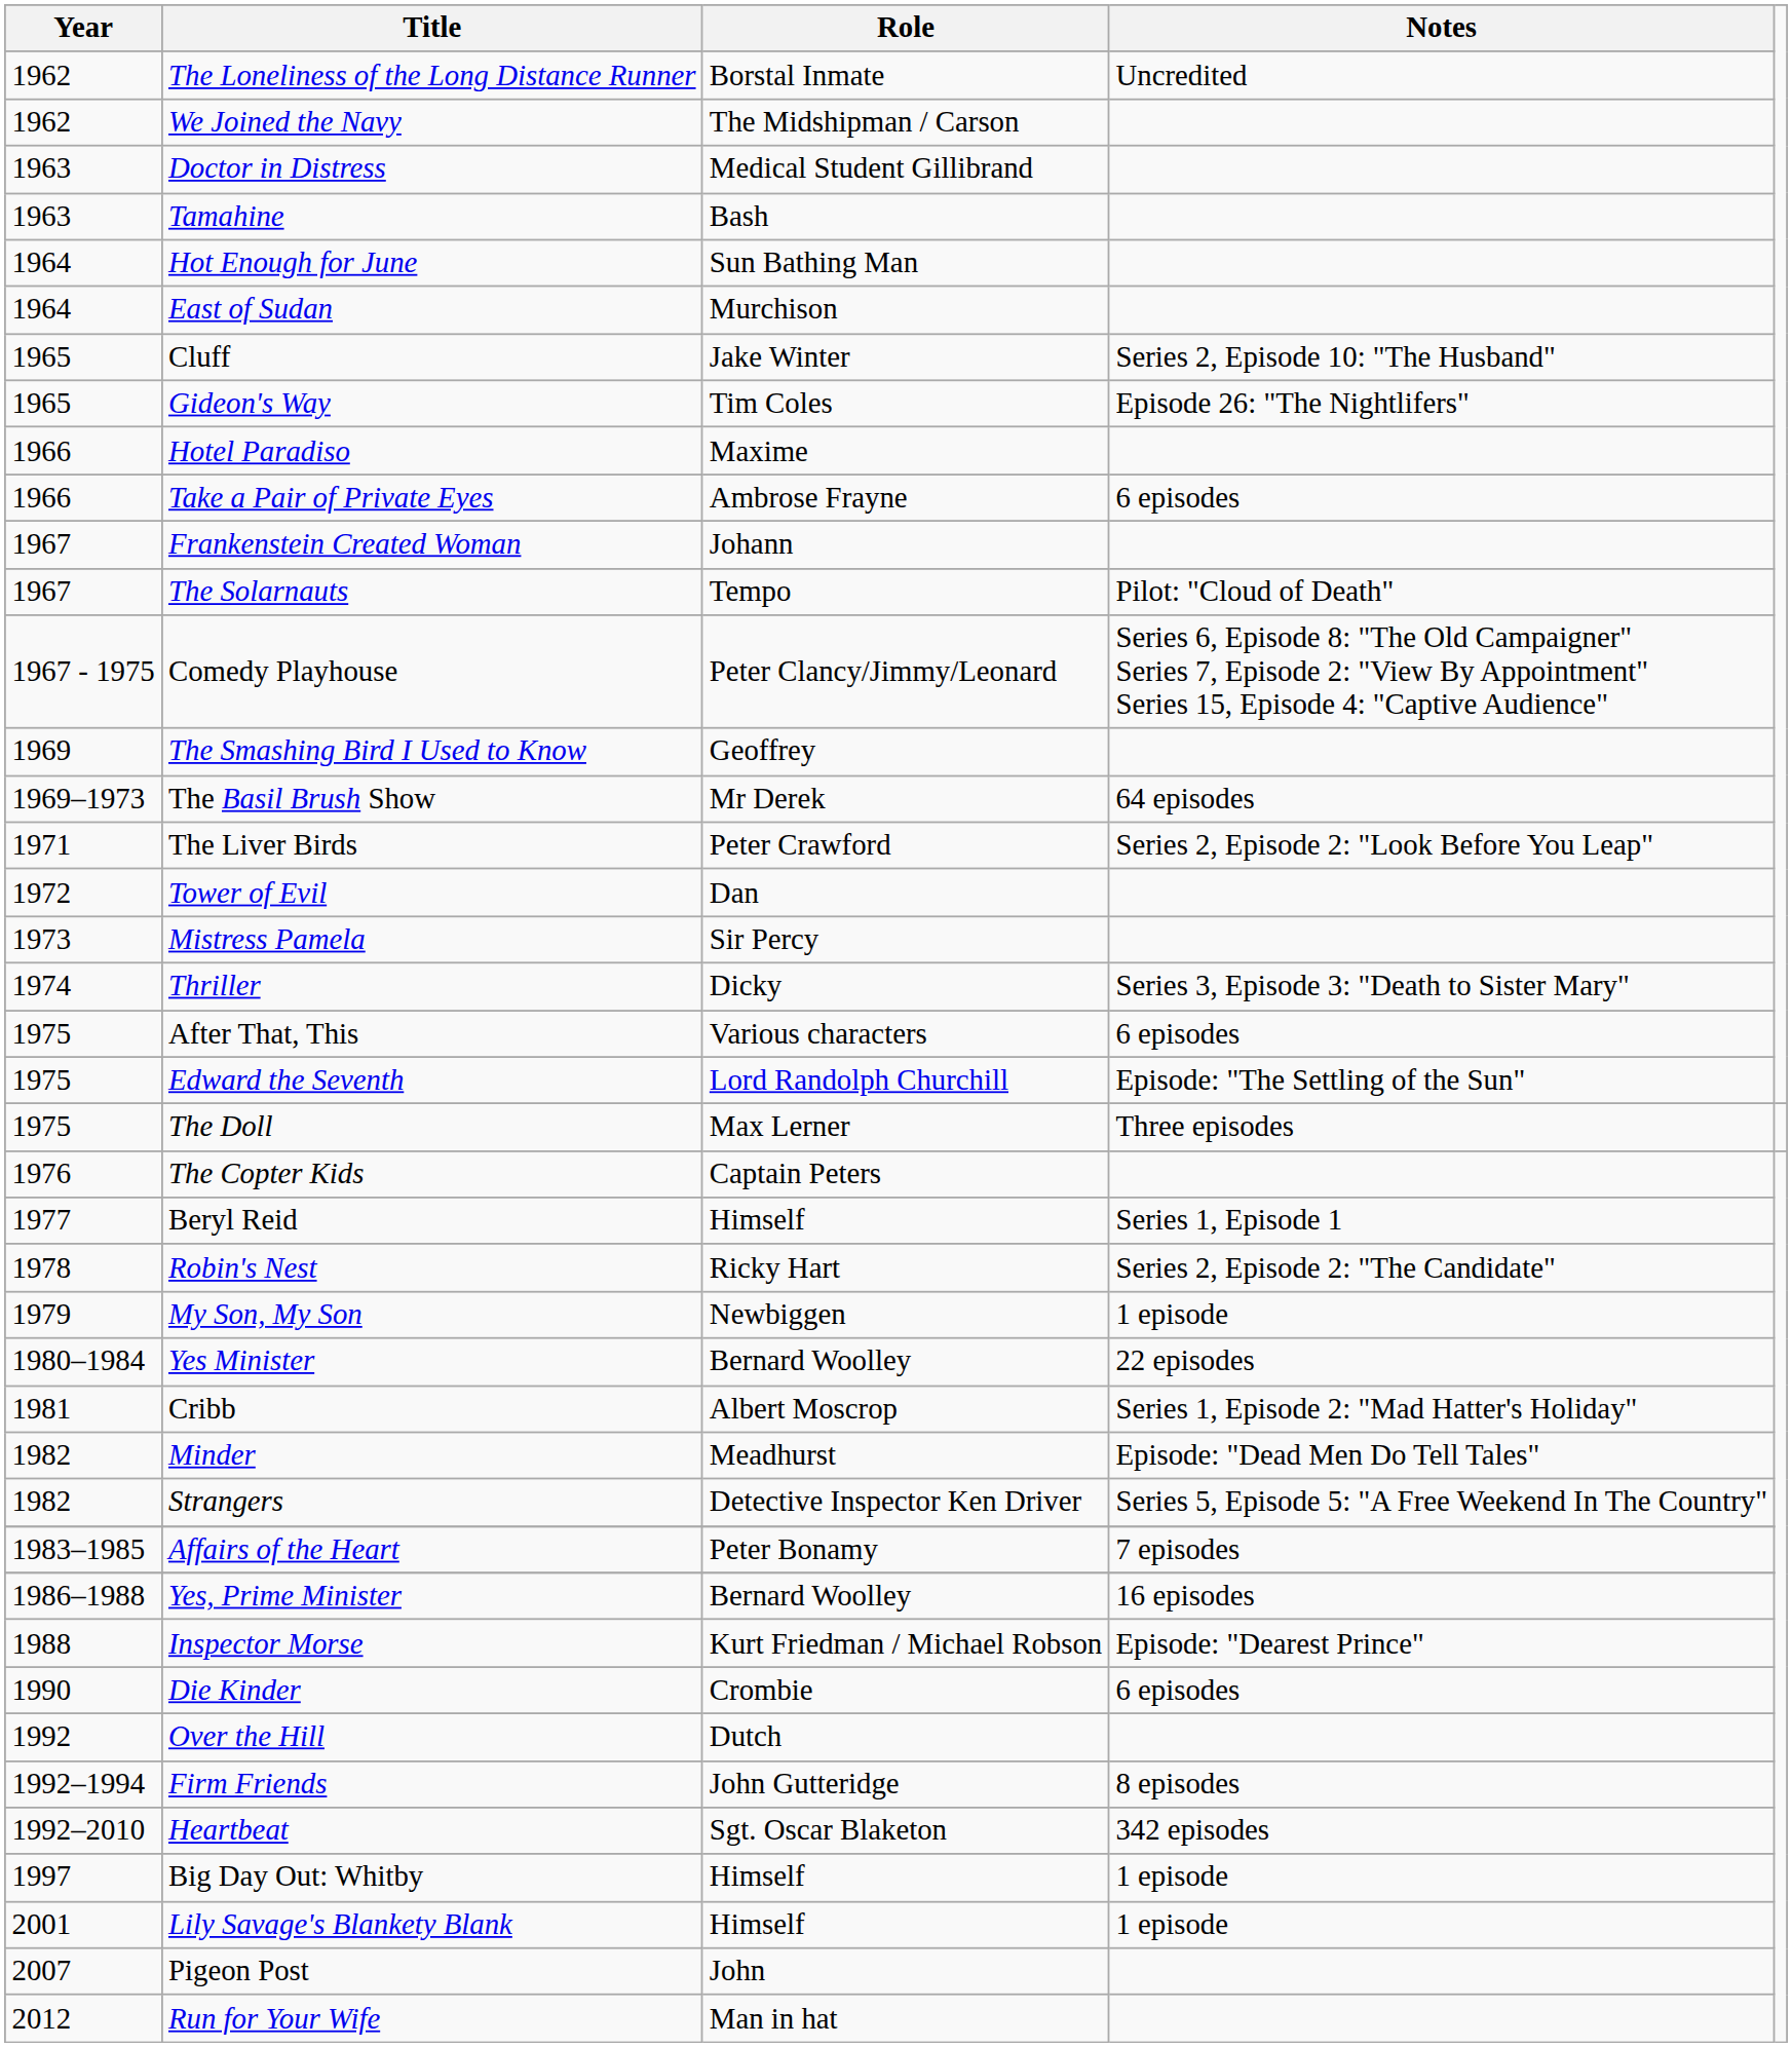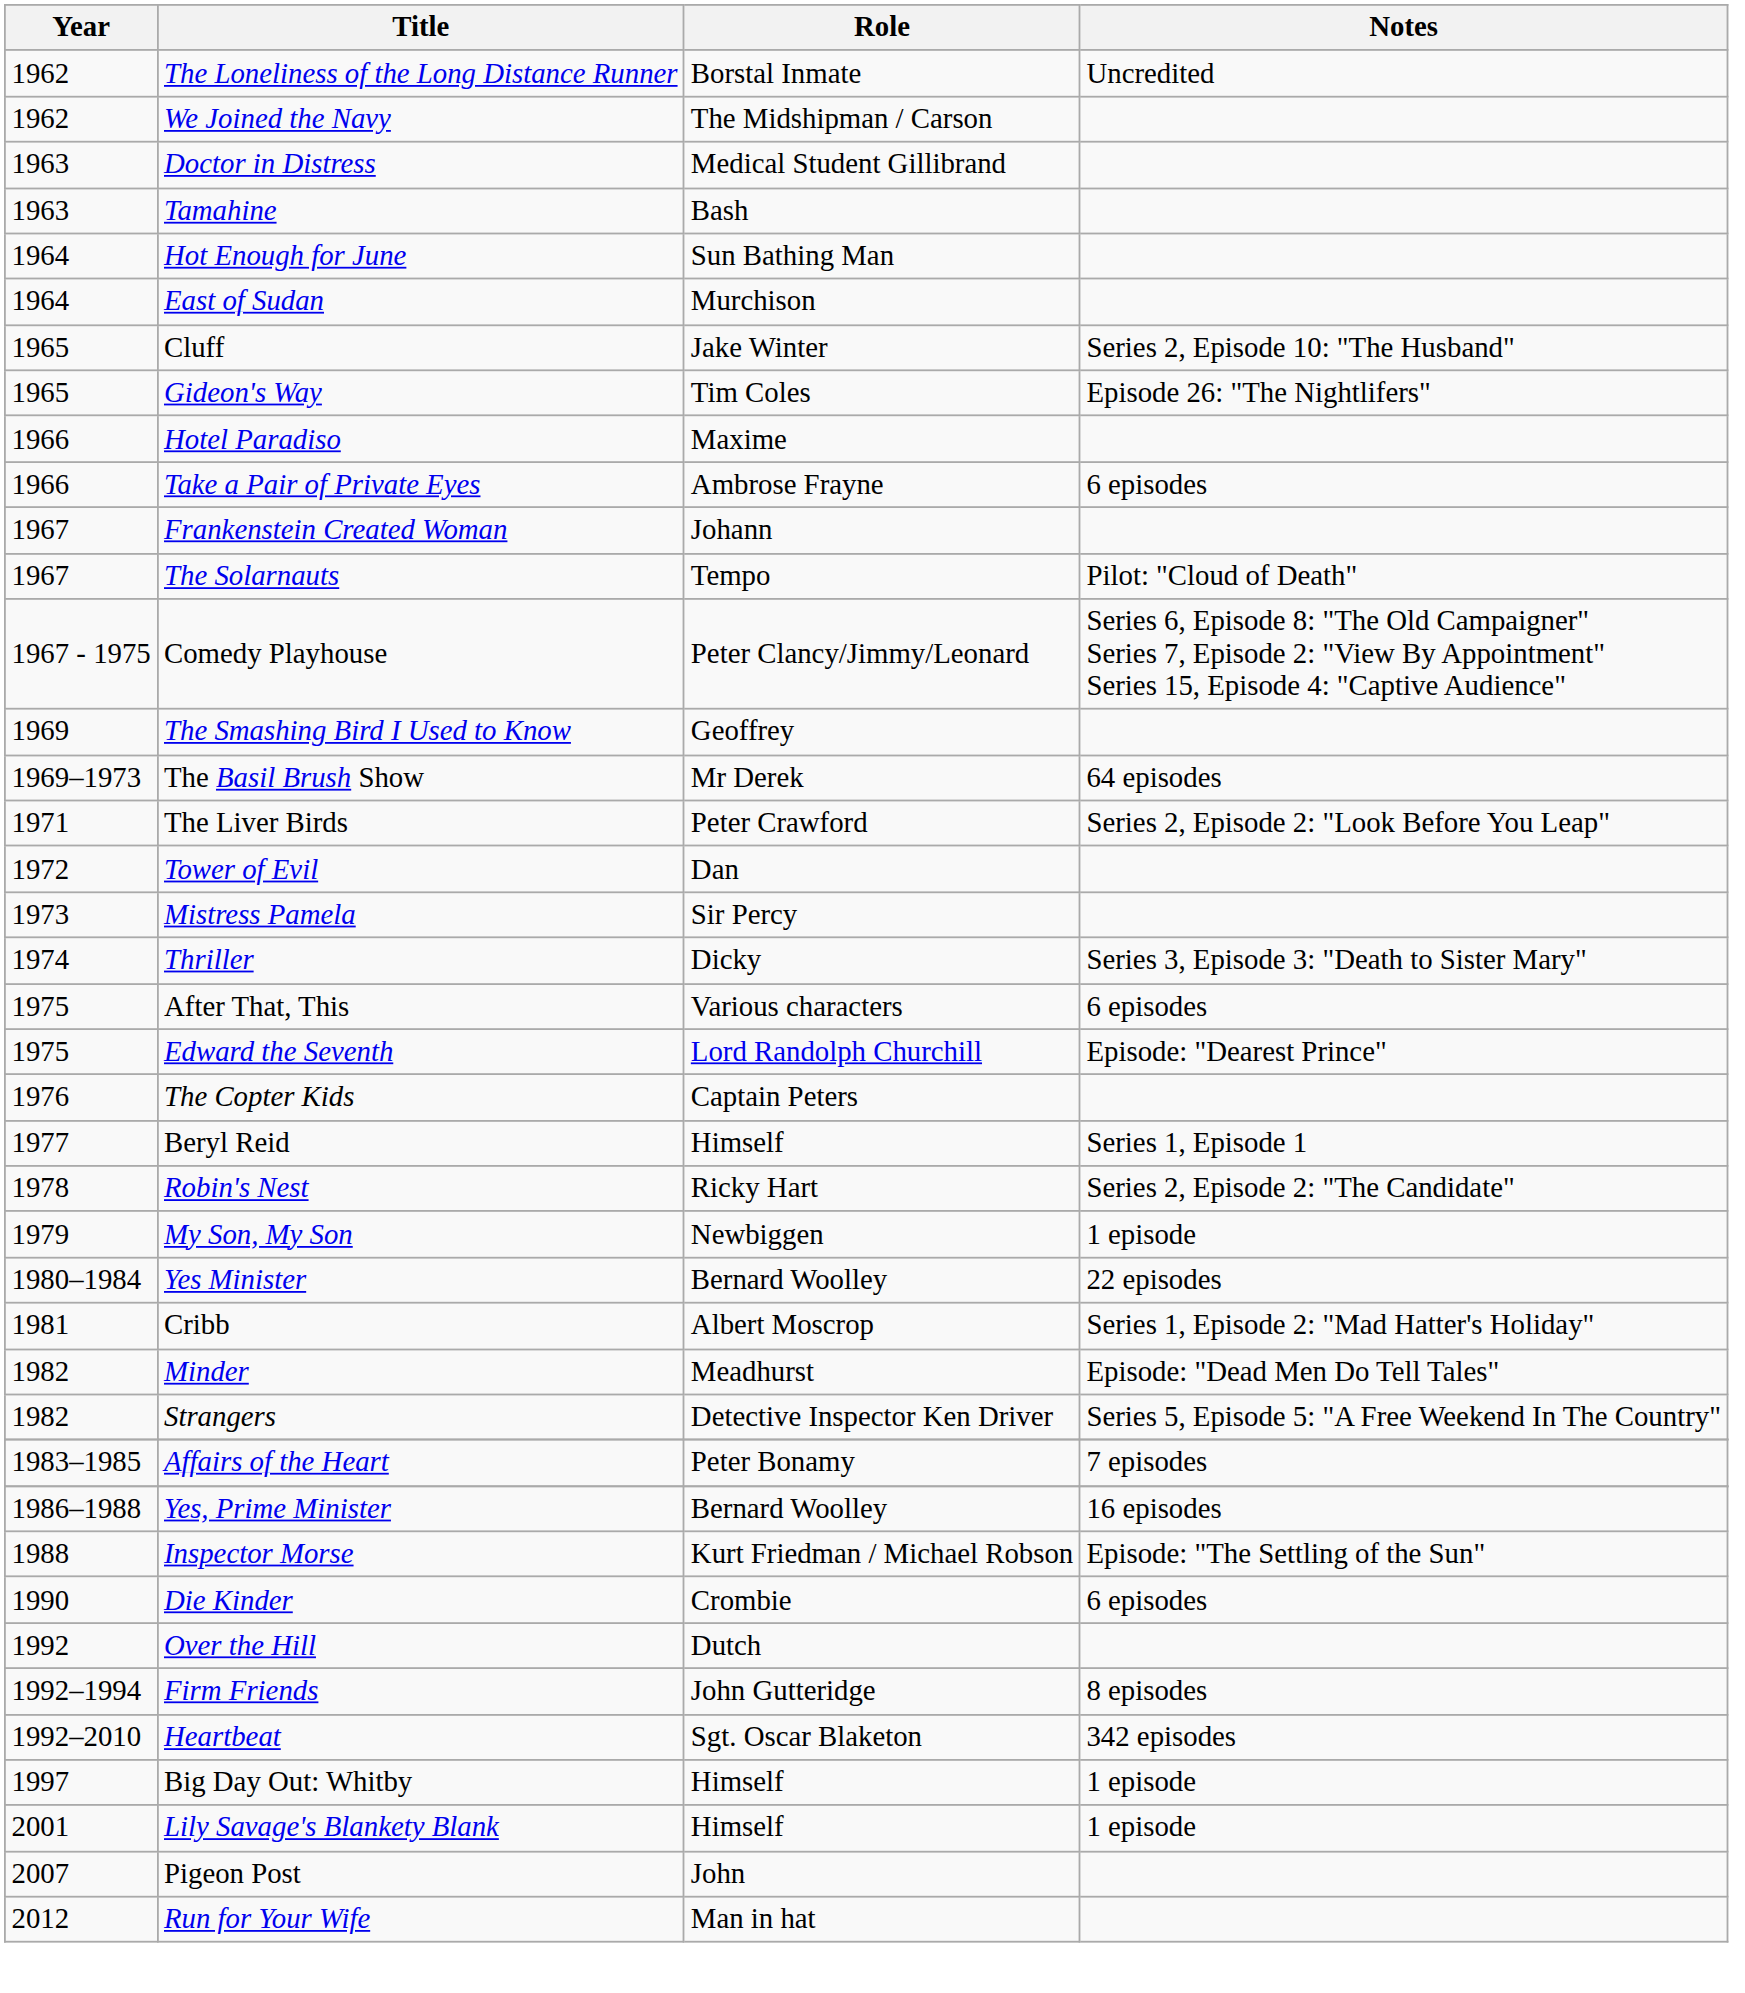Edward the Seventh | Notes: Episode: "The Settling of the Sun" -> Episode: "Dearest Prince"
- row: 1975 | The Doll | Max Lerner | Three episodes
Inspector Morse | Notes: Episode: "Dearest Prince" -> Episode: "The Settling of the Sun"
